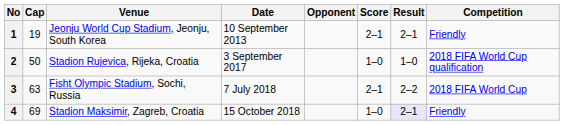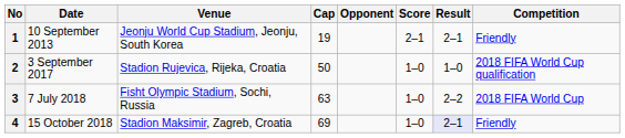columns swapped: Date <-> Cap
3 | Score: 2–1 -> 1–0
